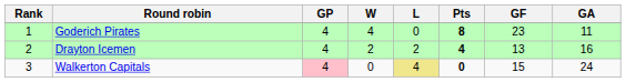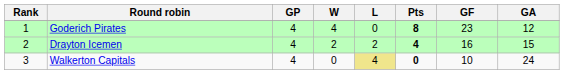Goderich Pirates | GA: 11 -> 12
Drayton Icemen | GF: 13 -> 16
Drayton Icemen | GA: 16 -> 15
Walkerton Capitals | GP: pink background -> no background
Walkerton Capitals | GF: 15 -> 10
